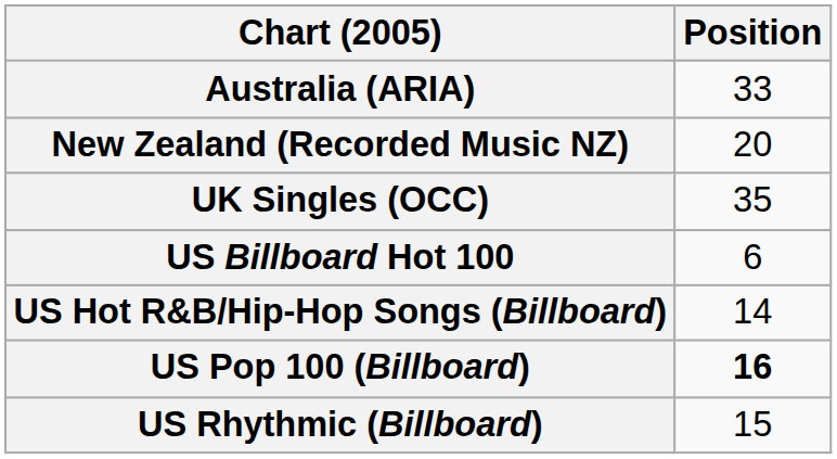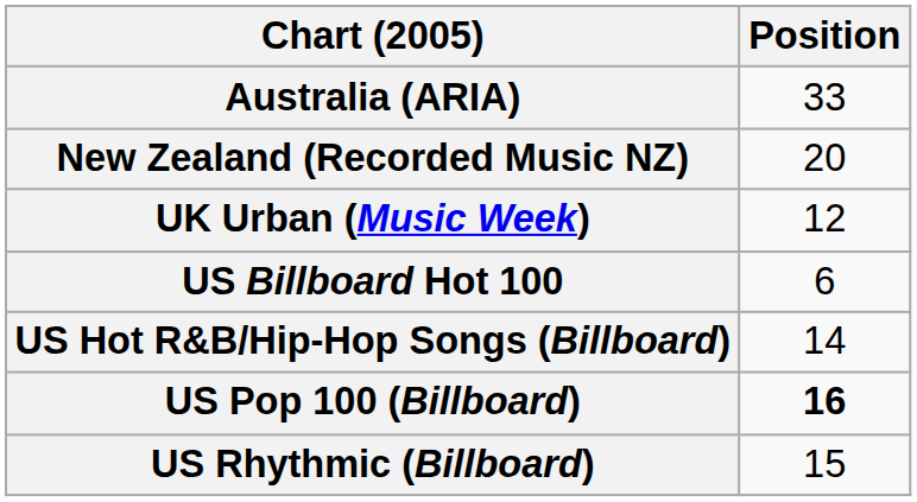- row: UK Singles (OCC) | 35
+ row: UK Urban (Music Week) | 12
